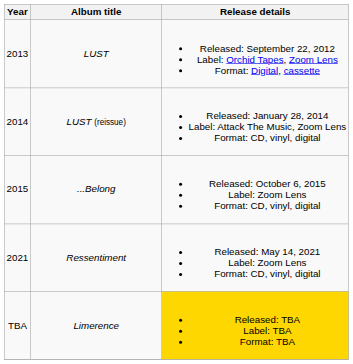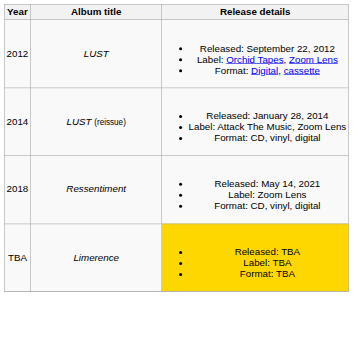LUST | Year: 2013 -> 2012
- row: 2015 | ...Belong | Released: October 6, 2015 Label: Zoom Lens Format: CD, vinyl, digital
Ressentiment | Year: 2021 -> 2018
